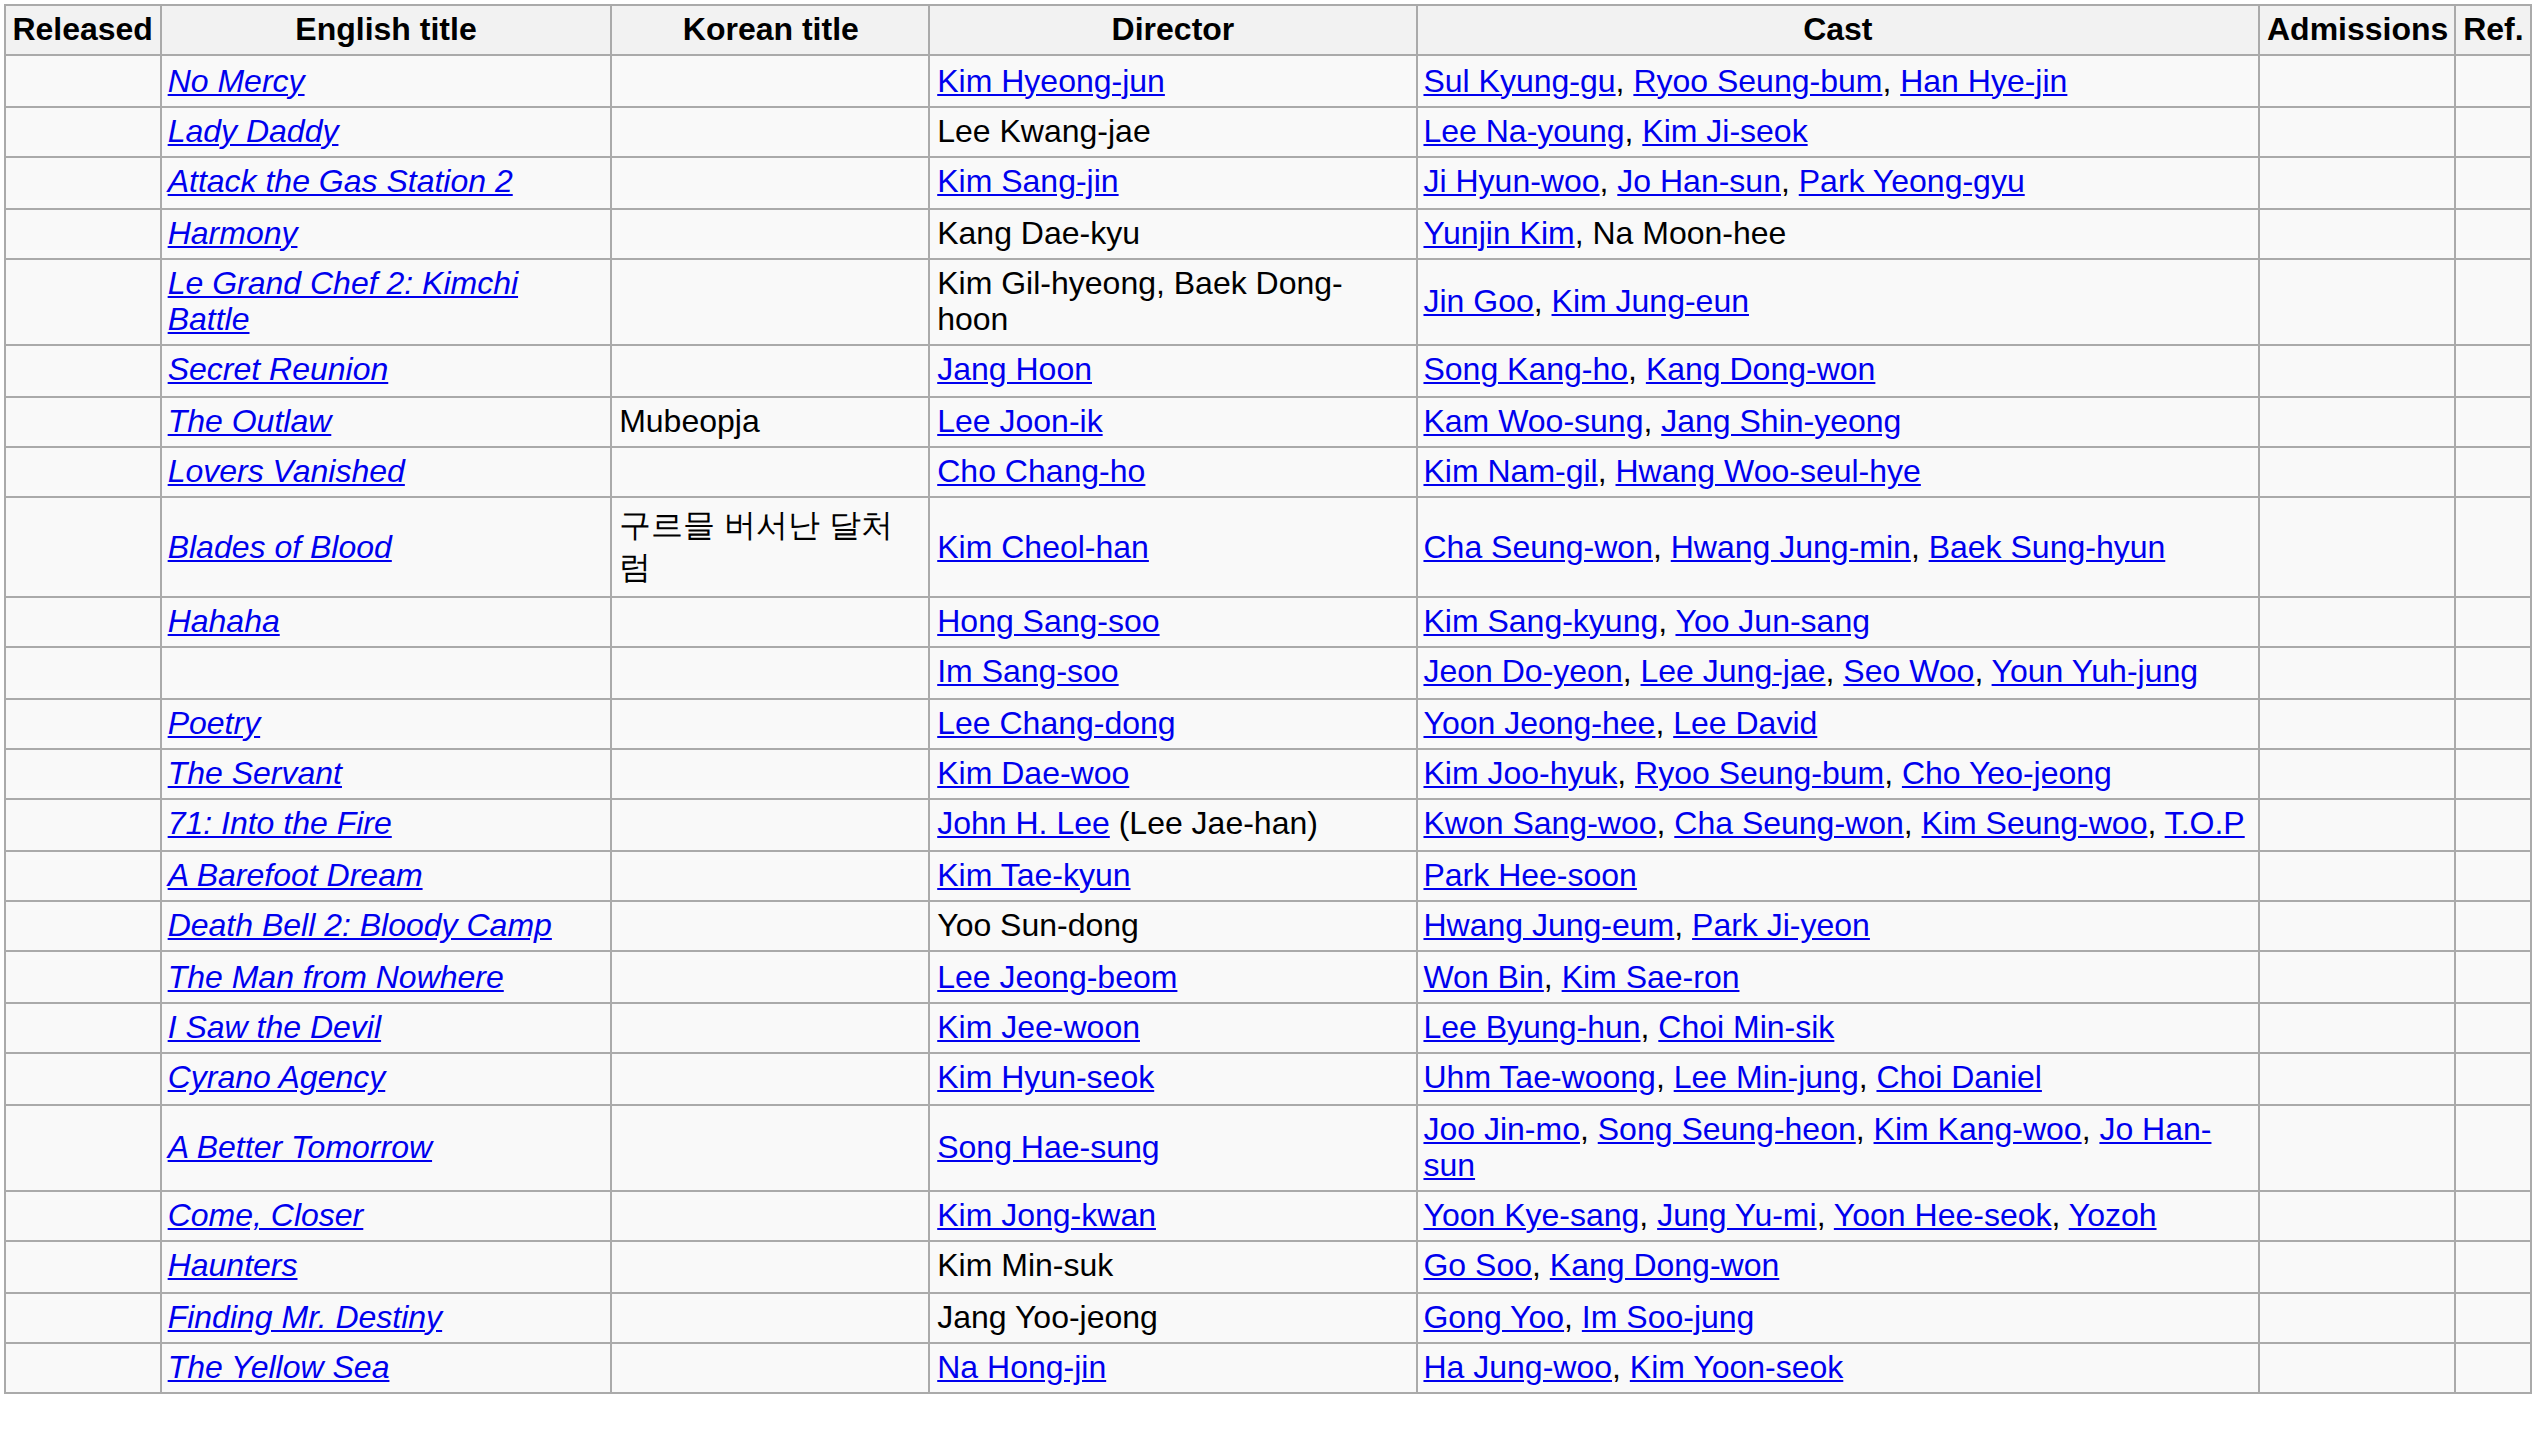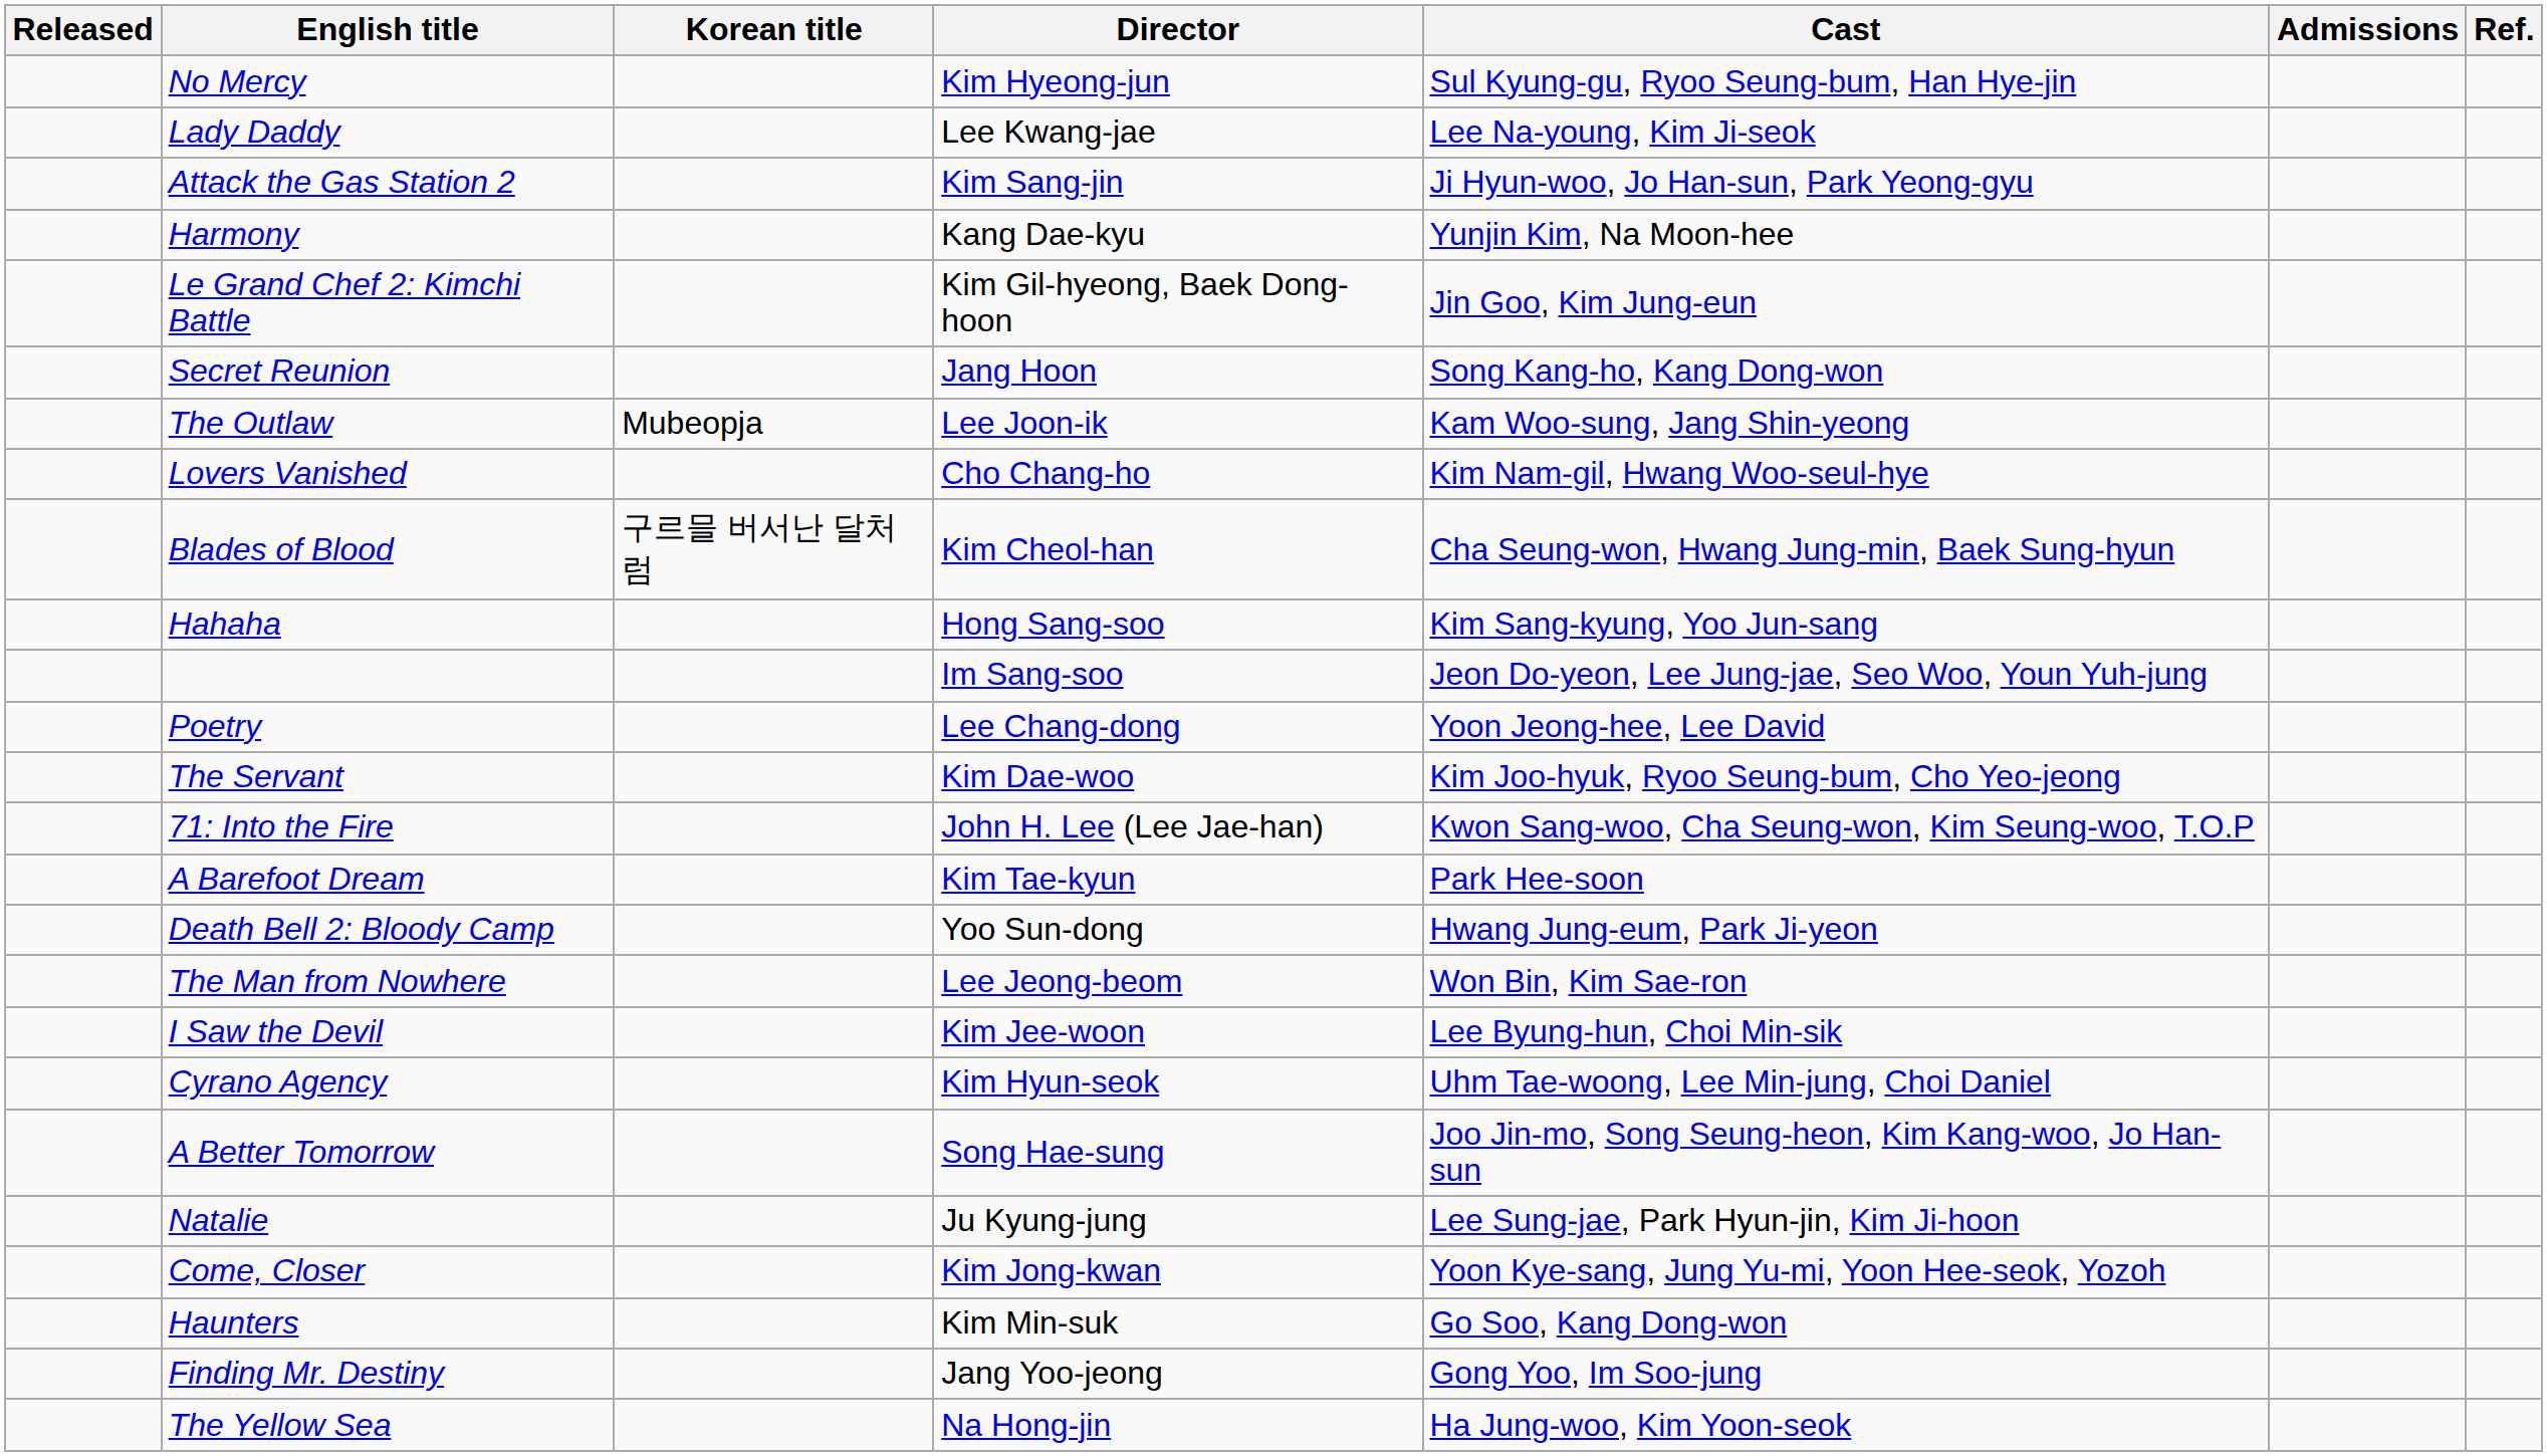+ row: Natalie | Ju Kyung-jung | Lee Sung-jae, Park Hyun-jin, Kim Ji-hoon
